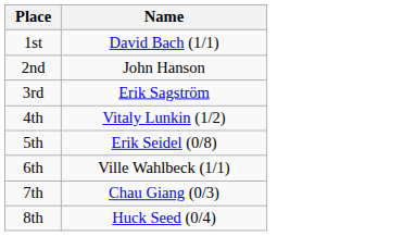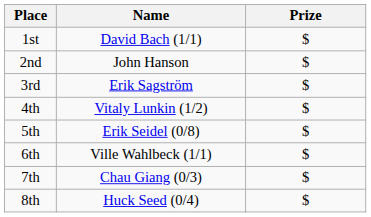+ column: Prize | $ | $ | $ | $ | $ | $ | $ | $
